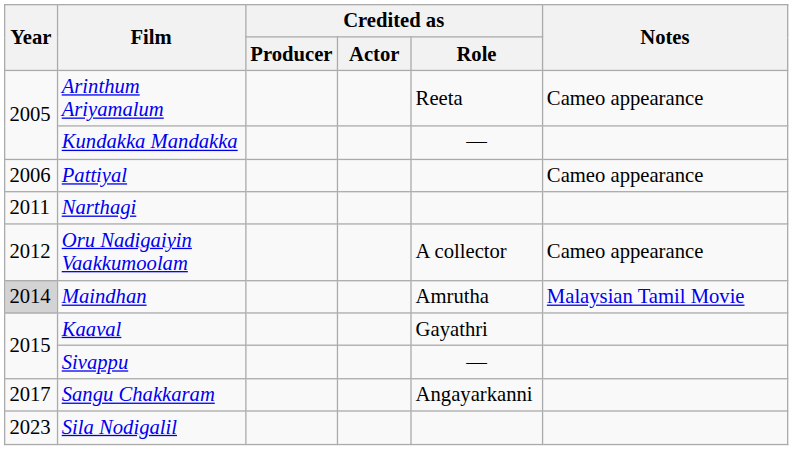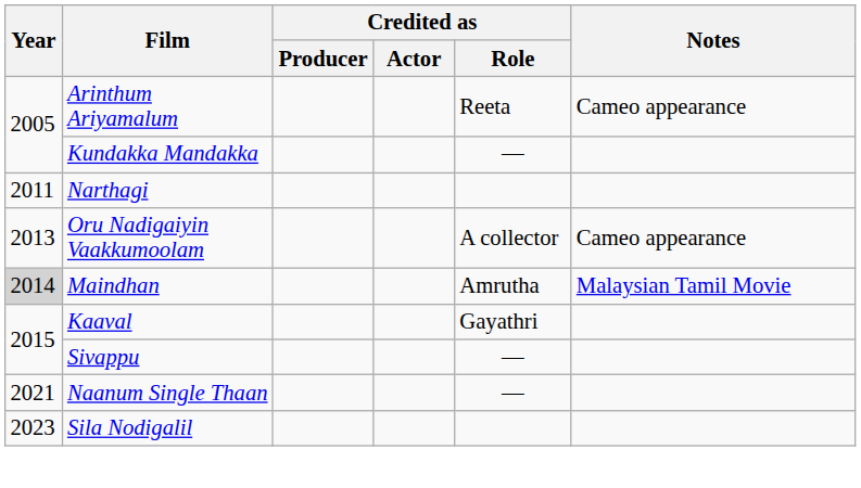- row: 2006 | Pattiyal | Cameo appearance
Oru Nadigaiyin Vaakkumoolam | Year: 2012 -> 2013
- row: 2017 | Sangu Chakkaram | Angayarkanni
+ row: 2021 | Naanum Single Thaan | —
